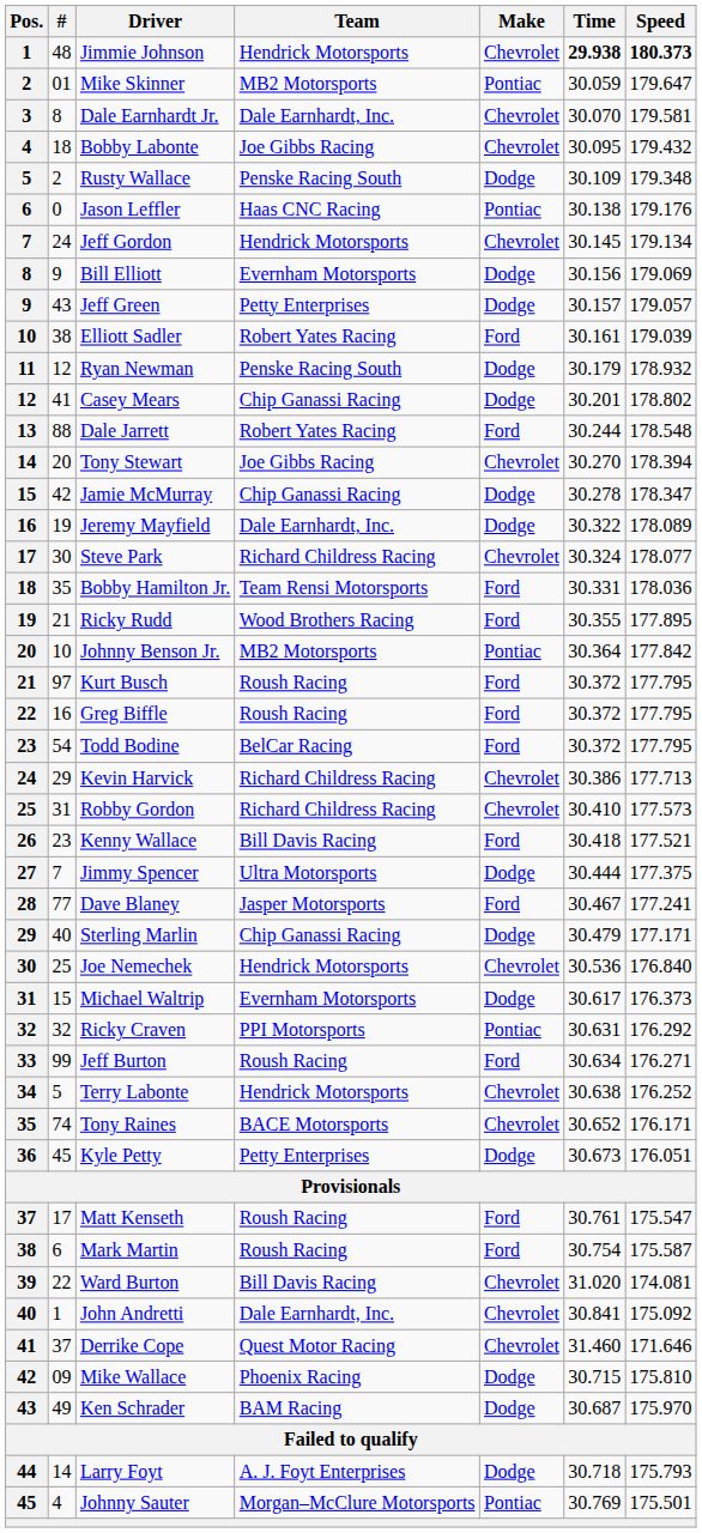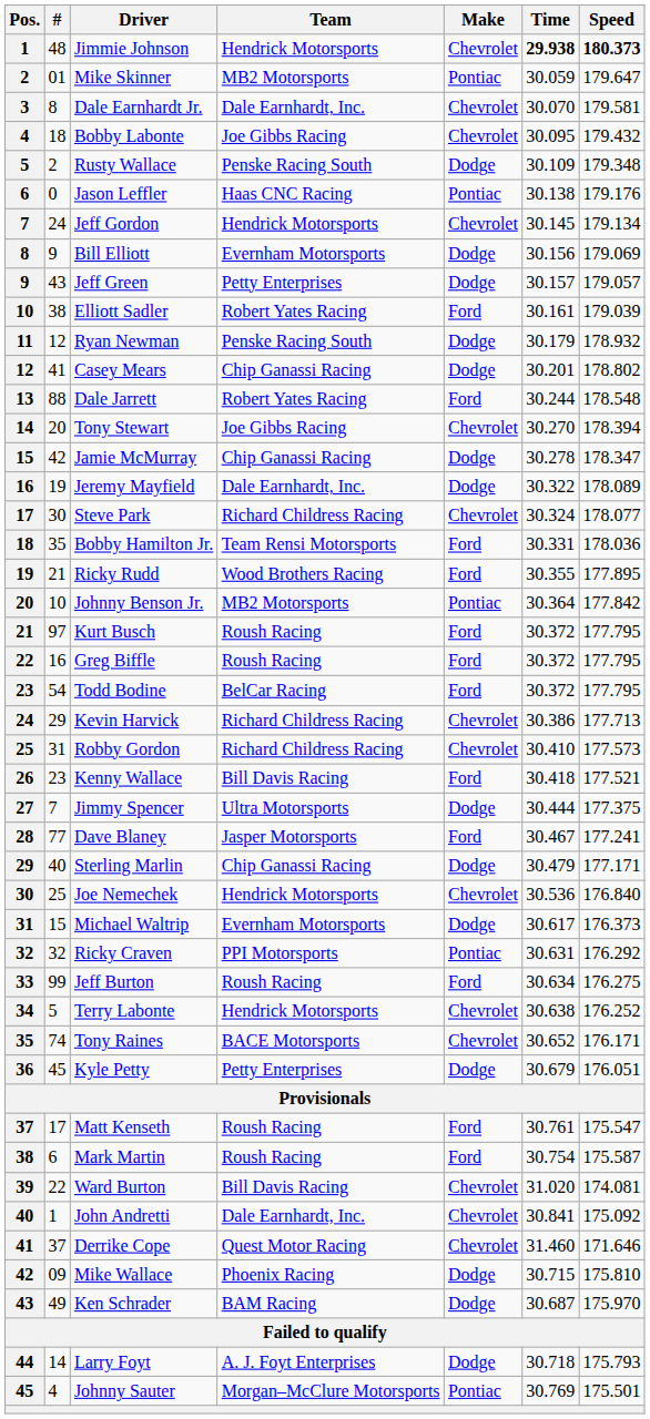Jeff Burton | Speed: 176.271 -> 176.275
Kyle Petty | Time: 30.673 -> 30.679
